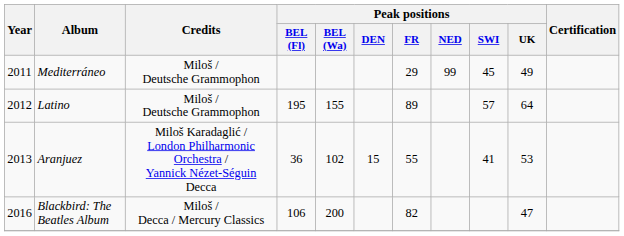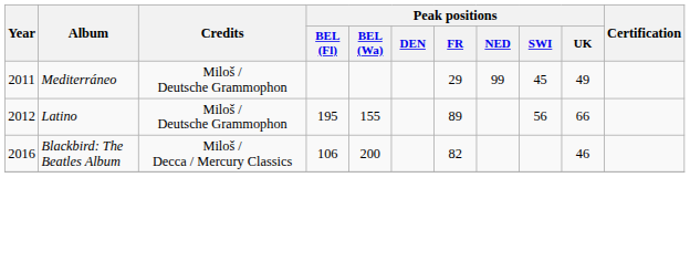Latino | Peak positions / SWI: 57 -> 56
Latino | Peak positions / UK: 64 -> 66
- row: 2013 | Aranjuez | Miloš Karadaglić / London Philharmonic Orchestra / Yannick Nézet-Séguin Decca | 36 | 102 | 15 | 55 | 41 | 53
Blackbird: The Beatles Album | Peak positions / UK: 47 -> 46
